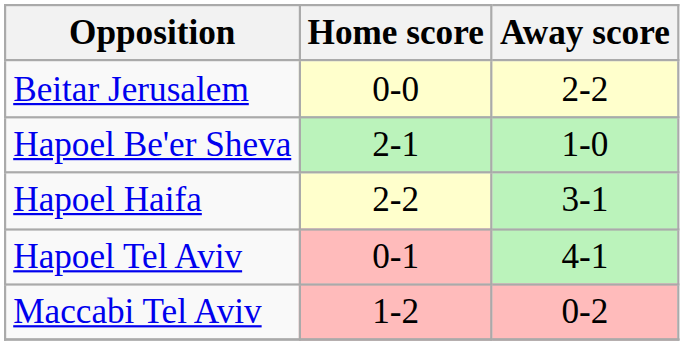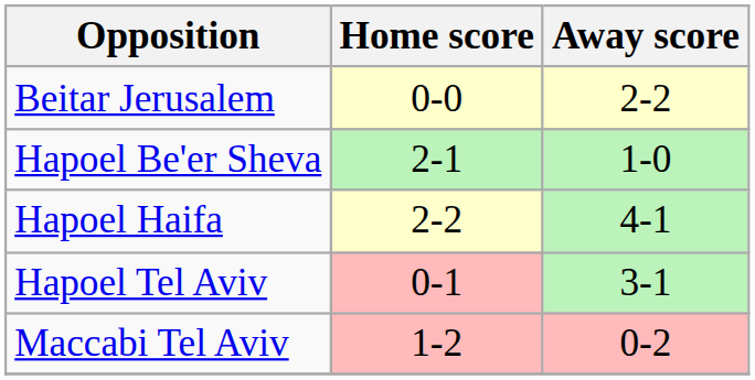Hapoel Haifa | Away score: 3-1 -> 4-1
Hapoel Tel Aviv | Away score: 4-1 -> 3-1
